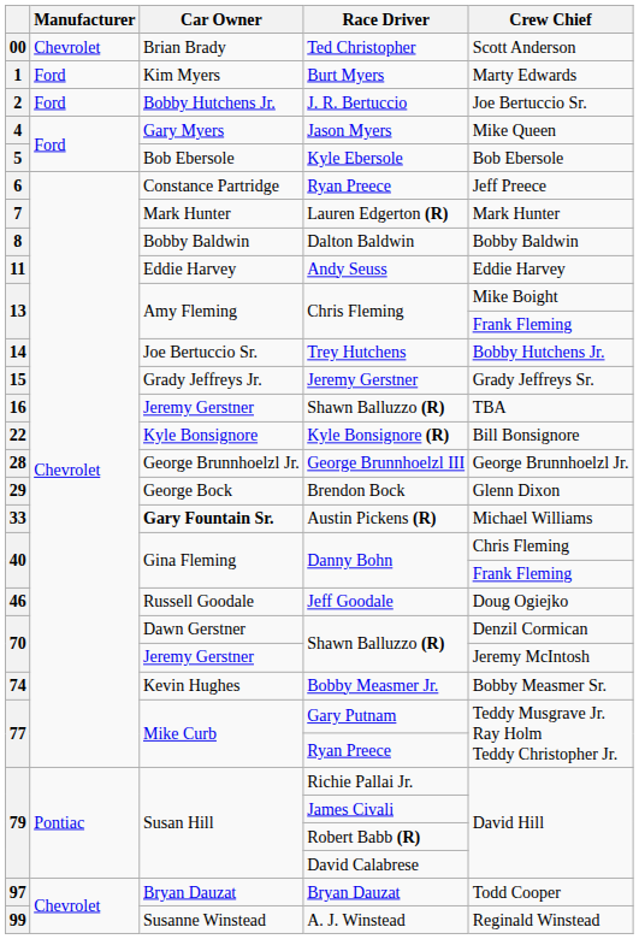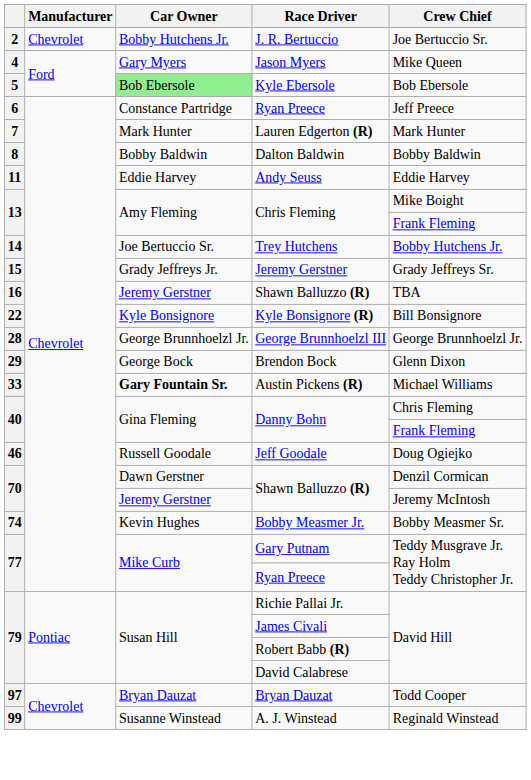- row: 00 | Chevrolet | Brian Brady | Ted Christopher | Scott Anderson
- row: 1 | Ford | Kim Myers | Burt Myers | Marty Edwards
J. R. Bertuccio | Manufacturer: Ford -> Chevrolet
Kyle Ebersole | Car Owner: no background -> lightgreen background
